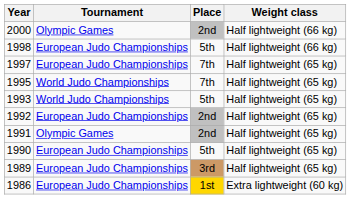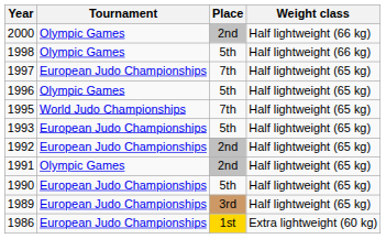1998 | Tournament: European Judo Championships -> Olympic Games
+ row: 1996 | Olympic Games | 5th | Half lightweight (65 kg)
1993 | Tournament: World Judo Championships -> European Judo Championships
